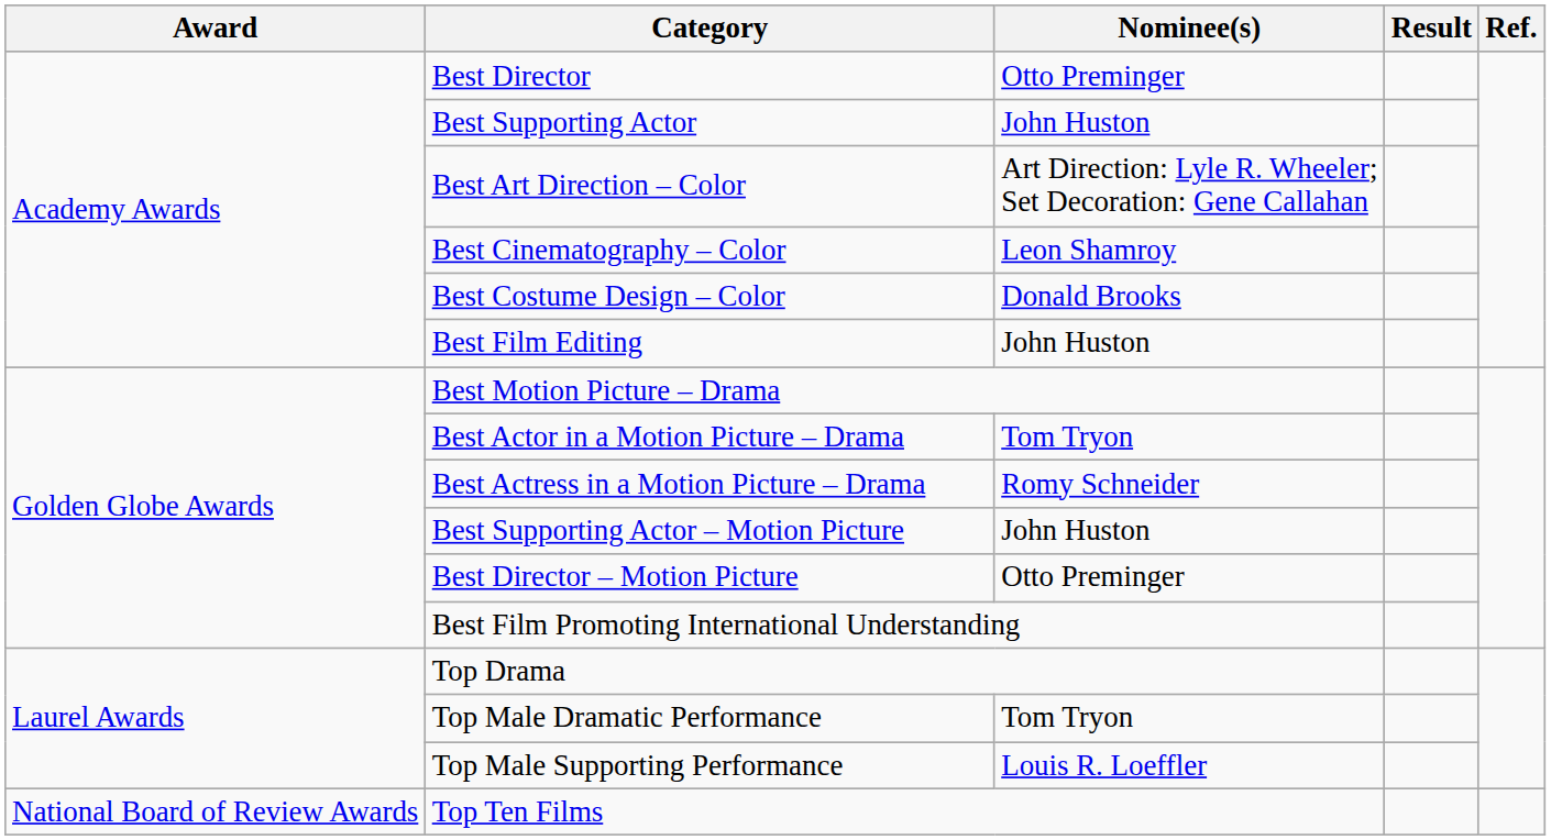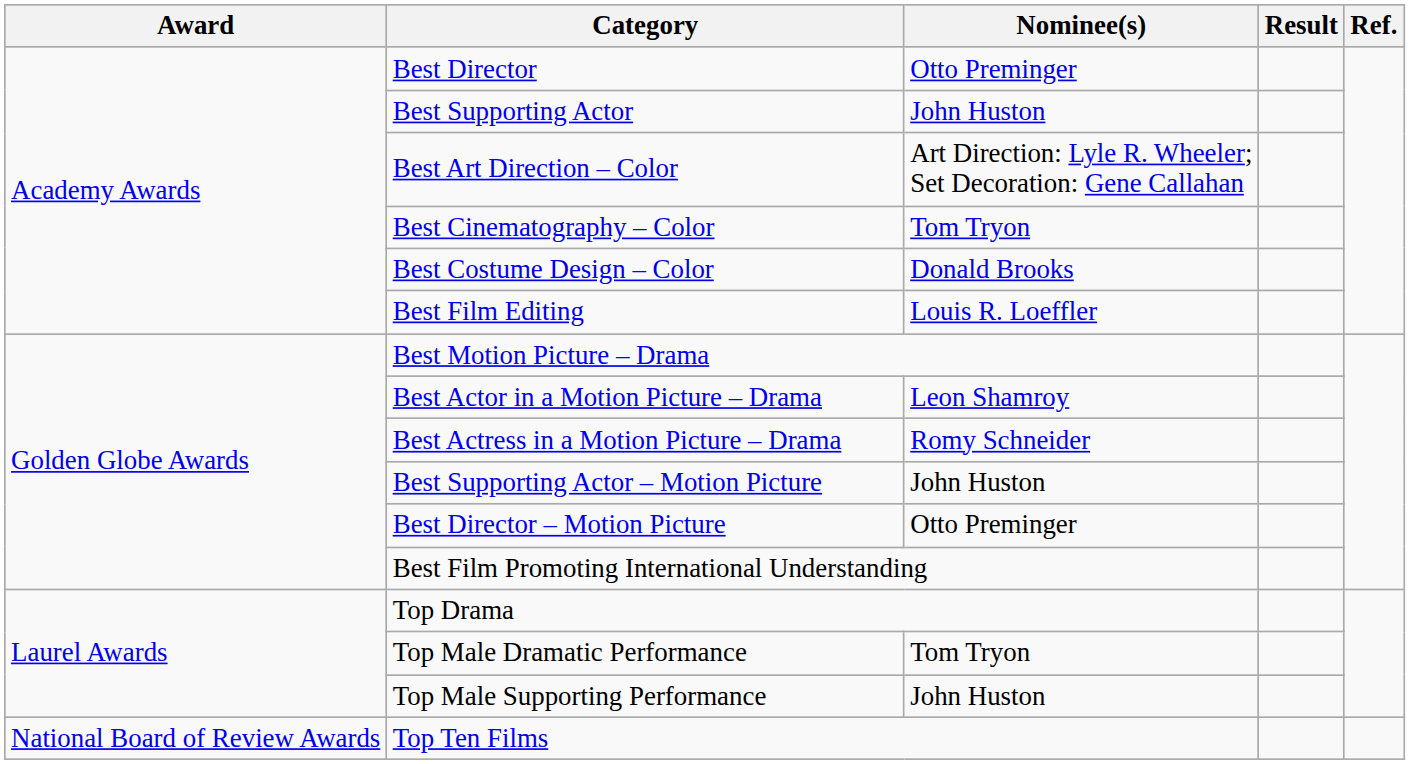Best Cinematography – Color | Nominee(s): Leon Shamroy -> Tom Tryon
Best Film Editing | Nominee(s): John Huston -> Louis R. Loeffler
Best Actor in a Motion Picture – Drama | Nominee(s): Tom Tryon -> Leon Shamroy
Top Male Supporting Performance | Nominee(s): Louis R. Loeffler -> John Huston
